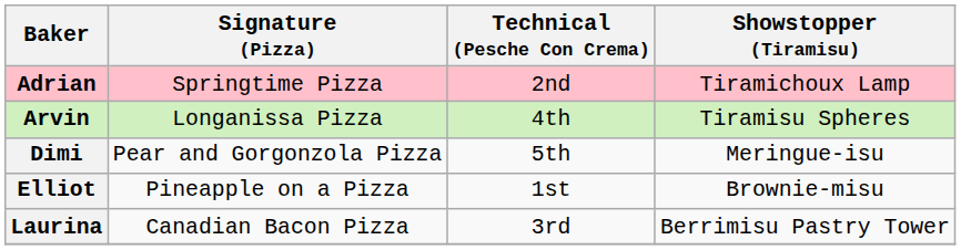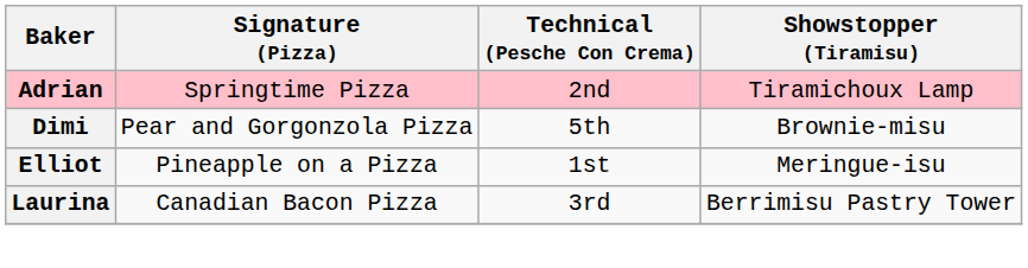- row: Arvin | Longanissa Pizza | 4th | Tiramisu Spheres
Dimi | Showstopper (Tiramisu): Meringue-isu -> Brownie-misu
Elliot | Showstopper (Tiramisu): Brownie-misu -> Meringue-isu
